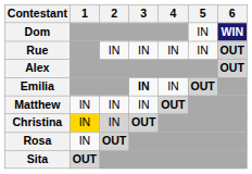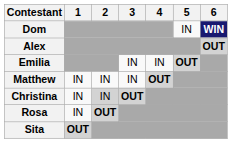- row: Rue | IN | IN | IN | IN | OUT
Emilia | 3: bold -> normal
Christina | 1: gold background -> no background
